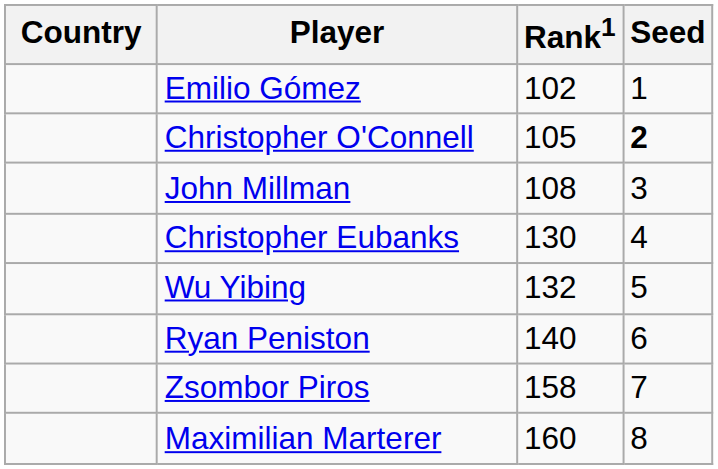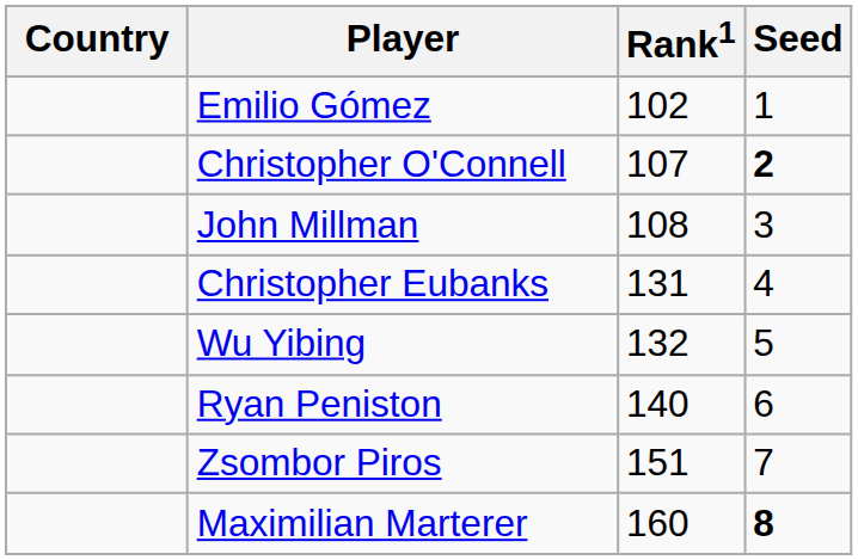Christopher O'Connell | Rank1: 105 -> 107
Christopher Eubanks | Rank1: 130 -> 131
Zsombor Piros | Rank1: 158 -> 151
Maximilian Marterer | Seed: normal -> bold
